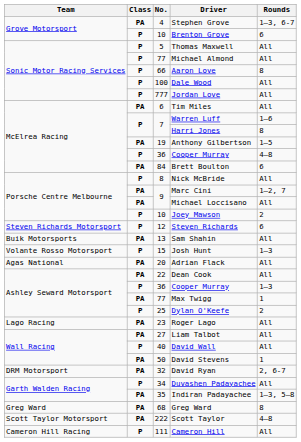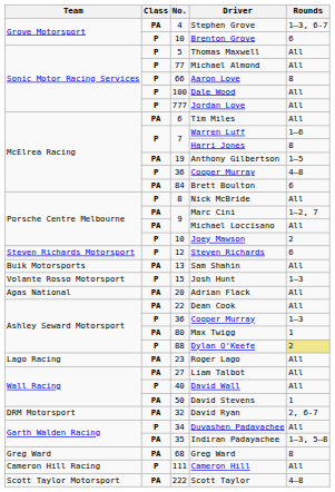Max Twigg | No.: 77 -> 80
Dylan O'Keefe | No.: 25 -> 88
Dylan O'Keefe | Rounds: no background -> khaki background
rows swapped: Cameron Hill <-> Scott Taylor
